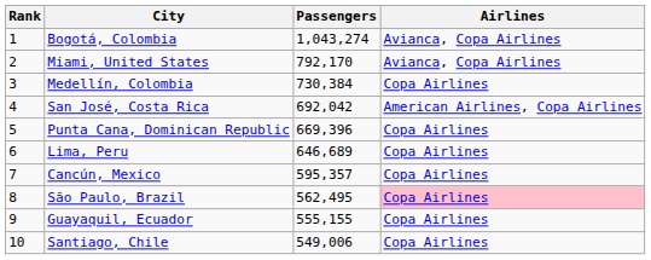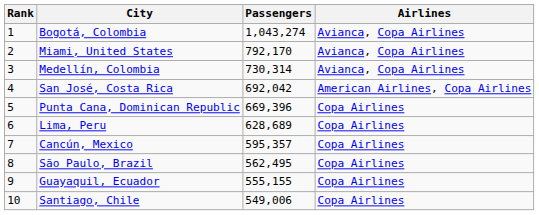Medellín, Colombia | Passengers: 730,384 -> 730,314
Medellín, Colombia | Airlines: Copa Airlines -> Avianca, Copa Airlines
Lima, Peru | Passengers: 646,689 -> 628,689
São Paulo, Brazil | Airlines: pink background -> no background
